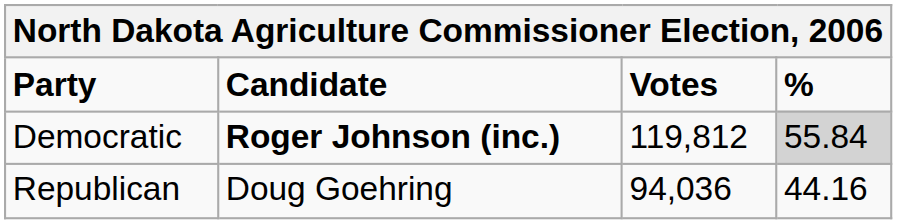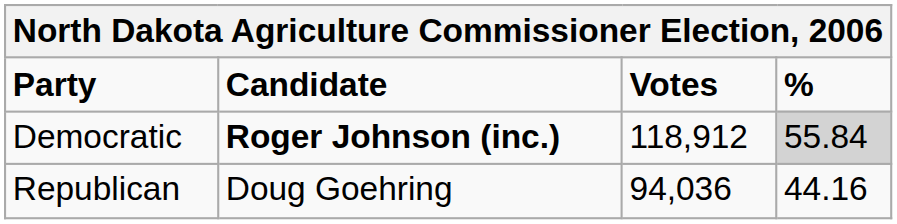Democratic | Votes: 119,812 -> 118,912
